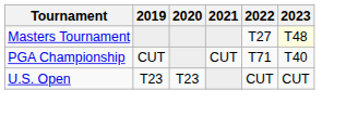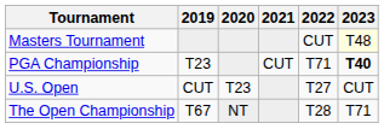Masters Tournament | 2022: T27 -> CUT
PGA Championship | 2019: CUT -> T23
PGA Championship | 2023: normal -> bold
U.S. Open | 2019: T23 -> CUT
U.S. Open | 2022: CUT -> T27
+ row: The Open Championship | T67 | NT | T28 | T71
